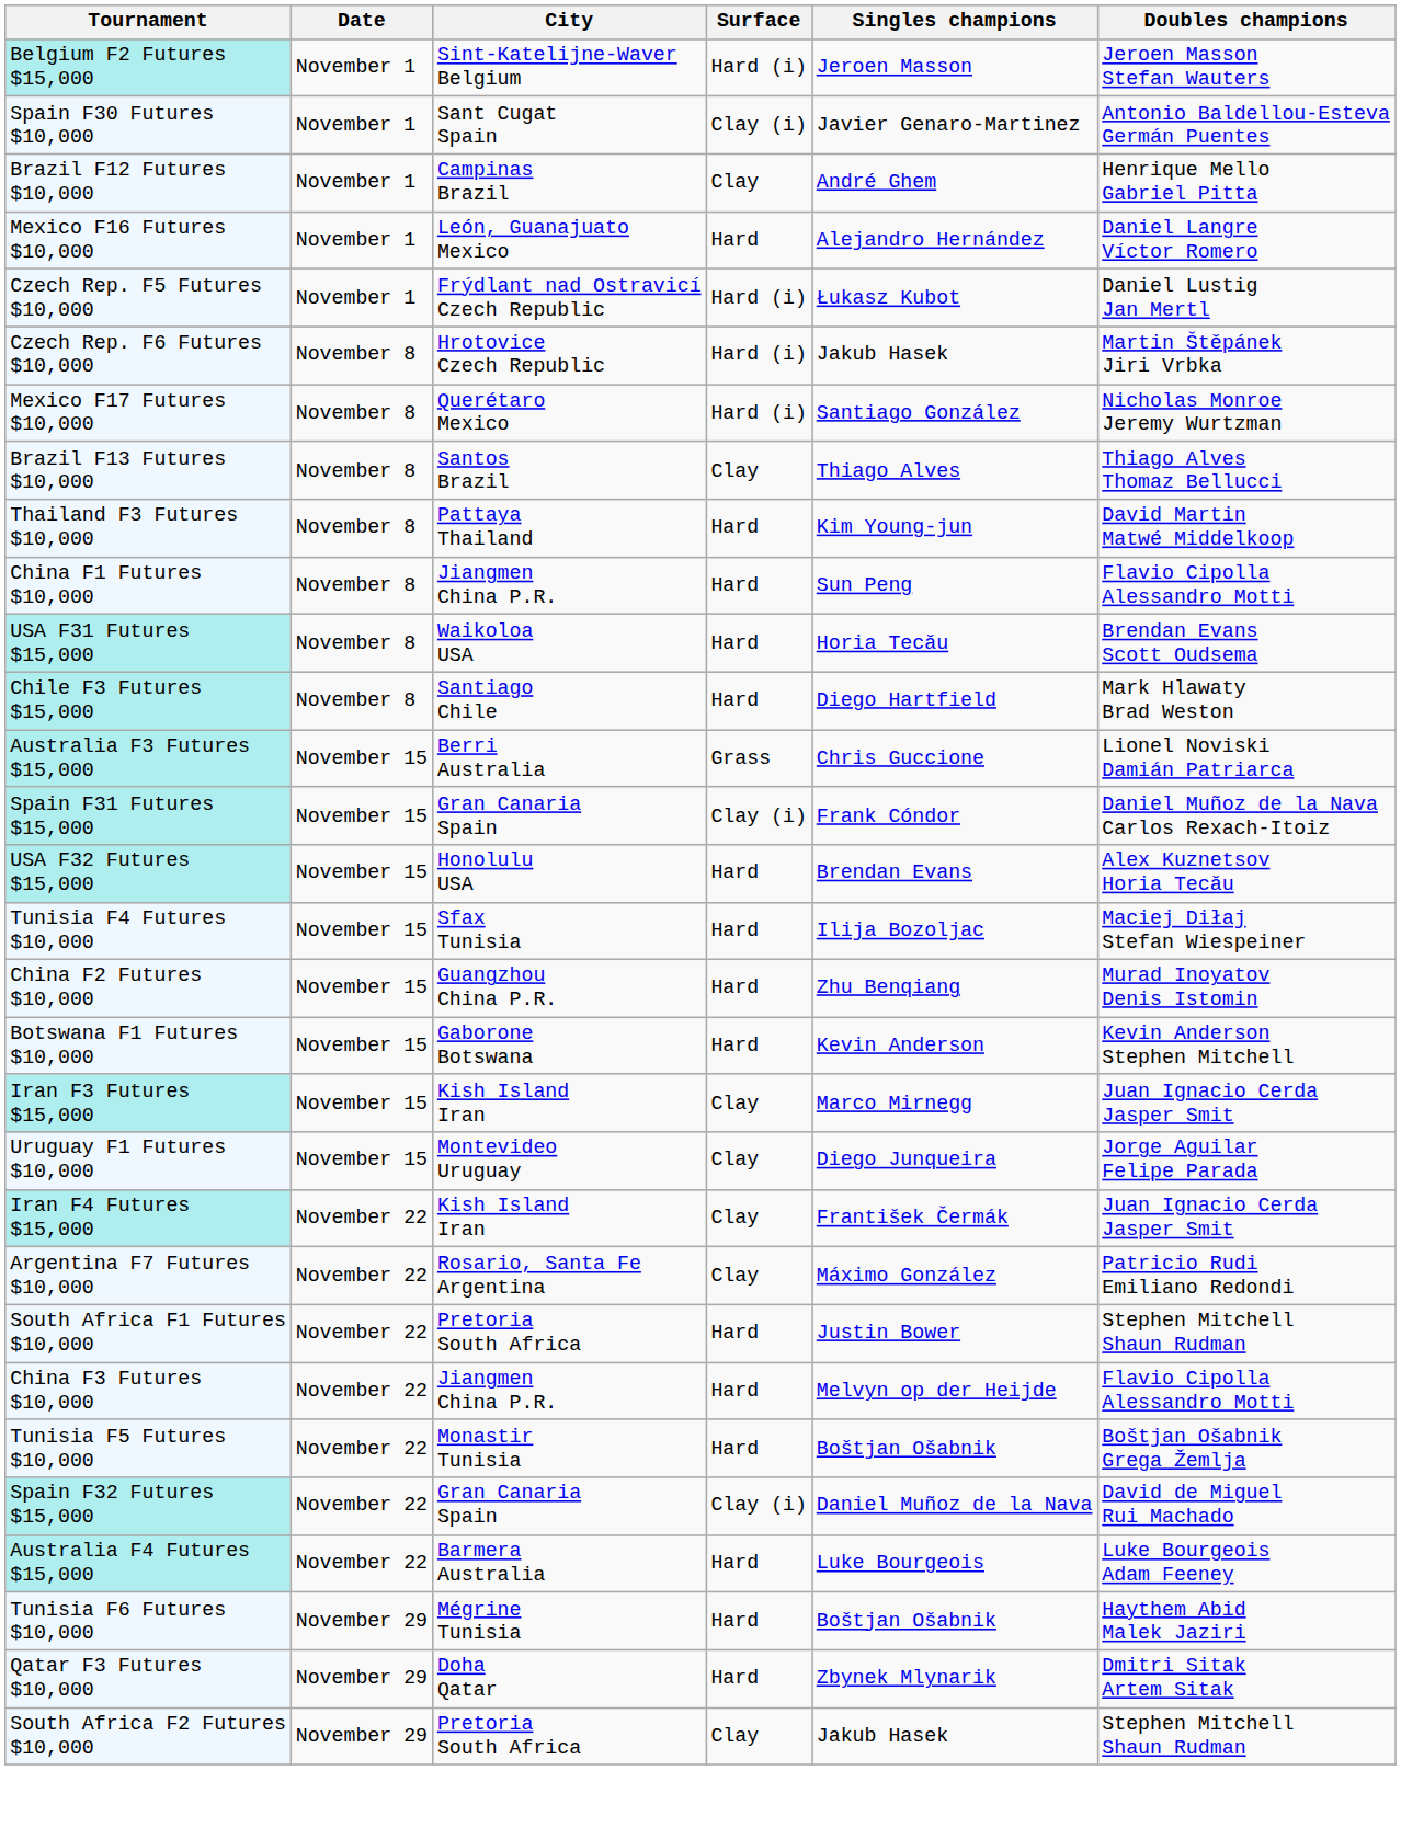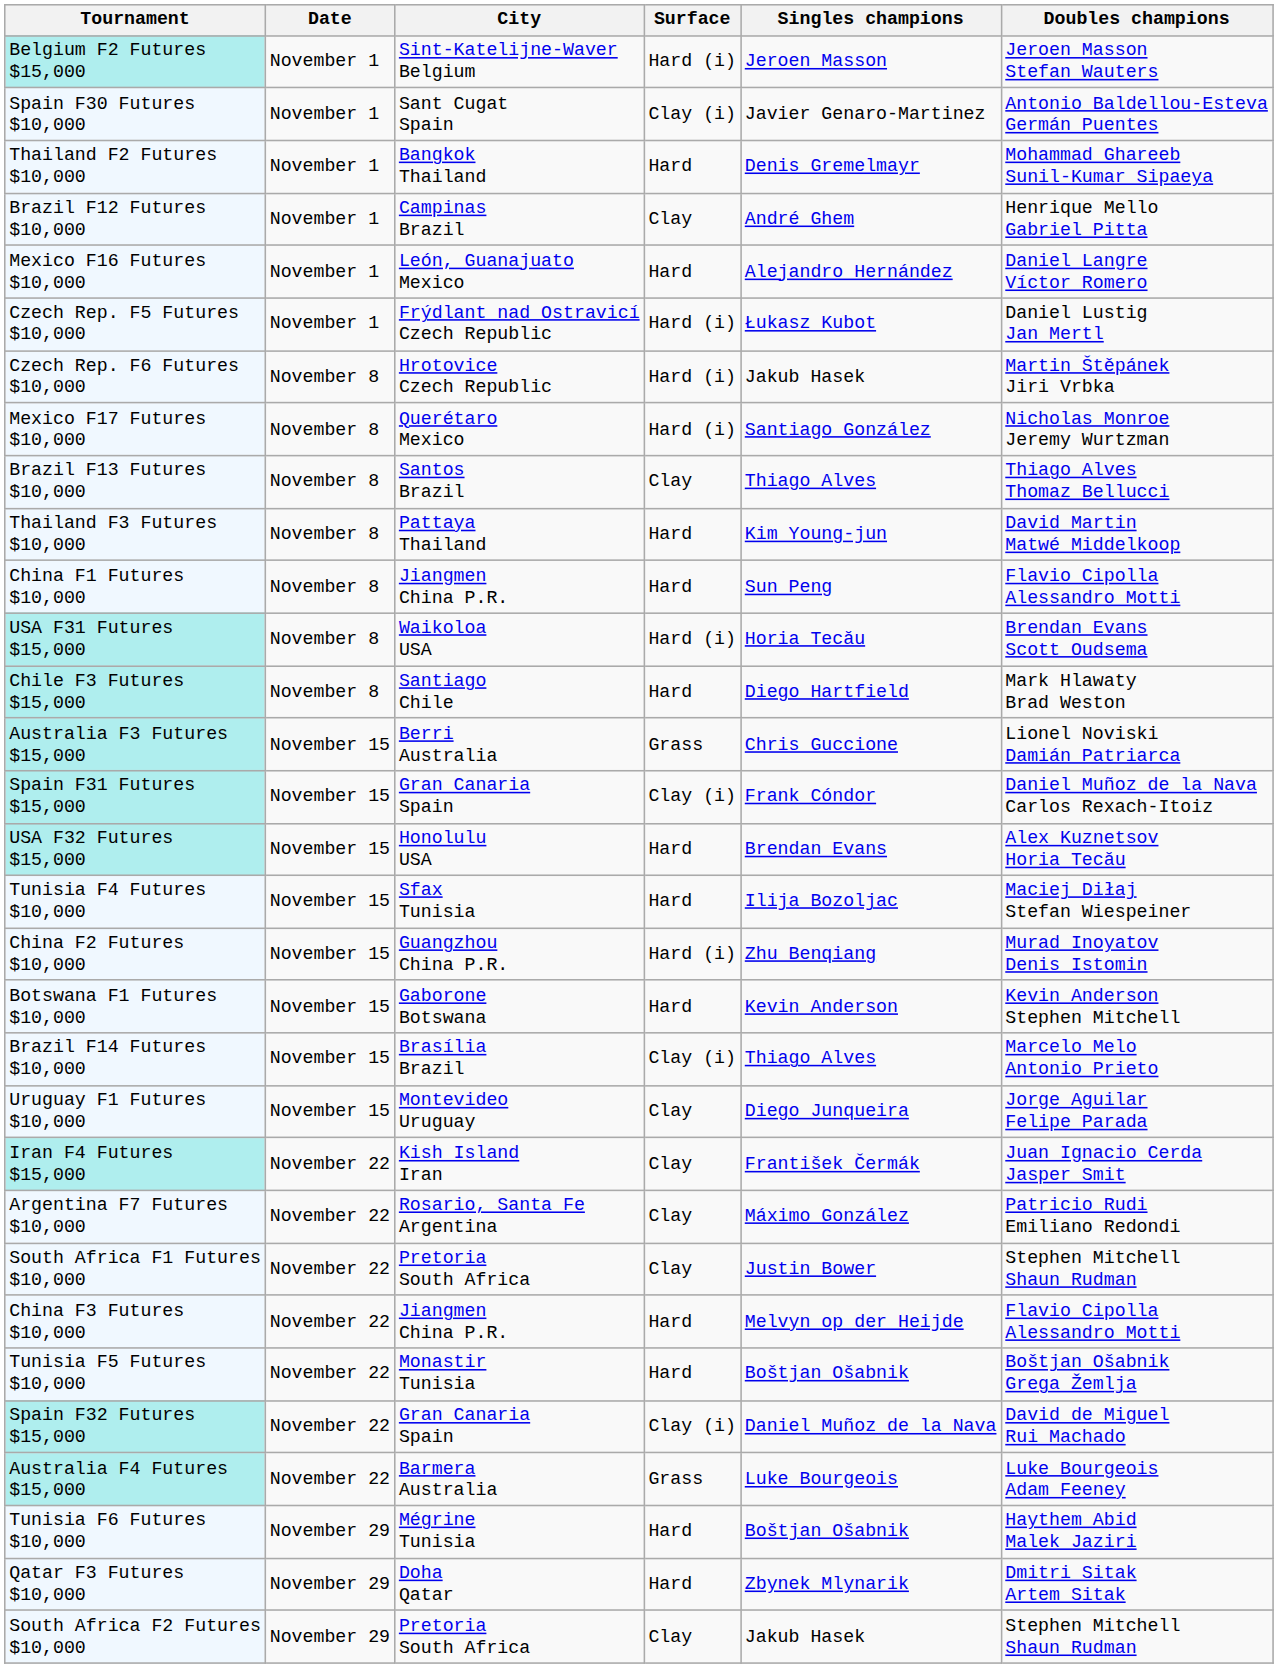+ row: Thailand F2 Futures $10,000 | November 1 | Bangkok Thailand | Hard | Denis Gremelmayr | Mohammad Ghareeb Sunil-Kumar Sipaeya
USA F31 Futures $15,000 | Surface: Hard -> Hard (i)
China F2 Futures $10,000 | Surface: Hard -> Hard (i)
+ row: Brazil F14 Futures $10,000 | November 15 | Brasília Brazil | Clay (i) | Thiago Alves | Marcelo Melo Antonio Prieto
- row: Iran F3 Futures $15,000 | November 15 | Kish Island Iran | Clay | Marco Mirnegg | Juan Ignacio Cerda Jasper Smit
South Africa F1 Futures $10,000 | Surface: Hard -> Clay
Australia F4 Futures $15,000 | Surface: Hard -> Grass
